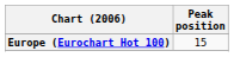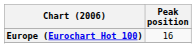Europe (Eurochart Hot 100) | Peak position: 15 -> 16
